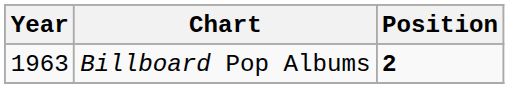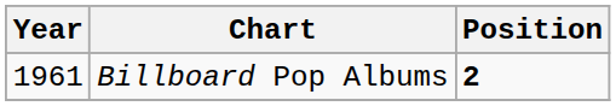Billboard Pop Albums | Year: 1963 -> 1961
